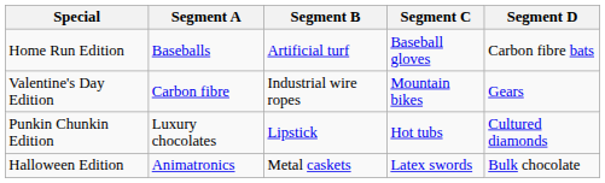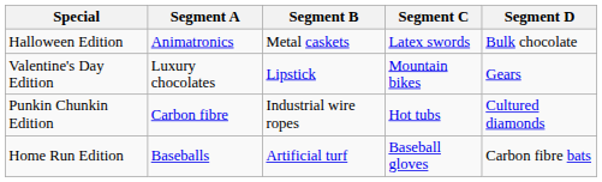rows swapped: Home Run Edition <-> Halloween Edition
Valentine's Day Edition | Segment A: Carbon fibre -> Luxury chocolates
Valentine's Day Edition | Segment B: Industrial wire ropes -> Lipstick
Punkin Chunkin Edition | Segment A: Luxury chocolates -> Carbon fibre
Punkin Chunkin Edition | Segment B: Lipstick -> Industrial wire ropes
